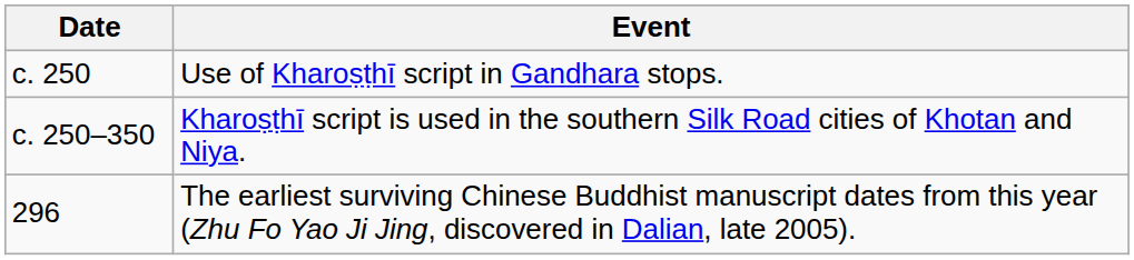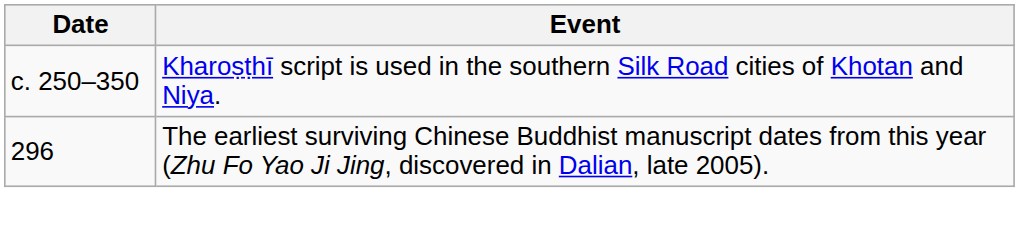- row: c. 250 | Use of Kharoṣṭhī script in Gandhara stops.
